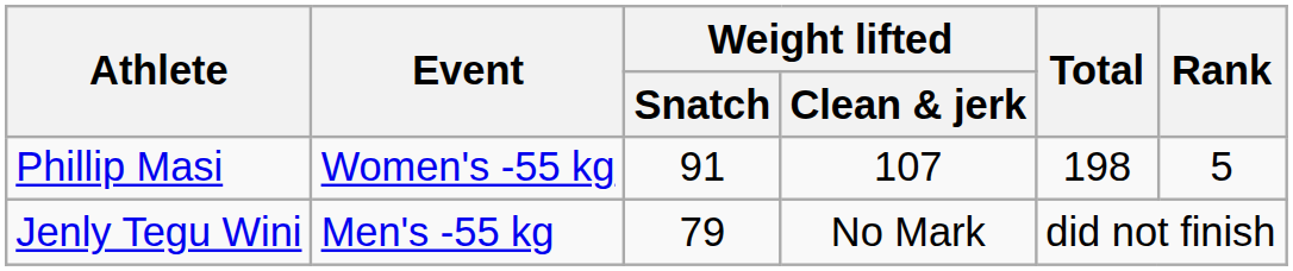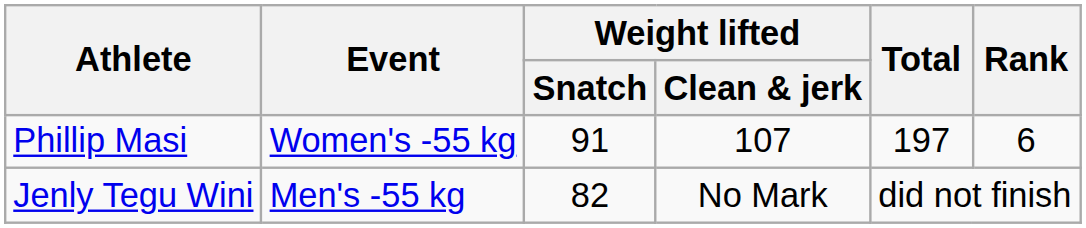Phillip Masi | Total: 198 -> 197
Phillip Masi | Rank: 5 -> 6
Jenly Tegu Wini | Weight lifted / Snatch: 79 -> 82
